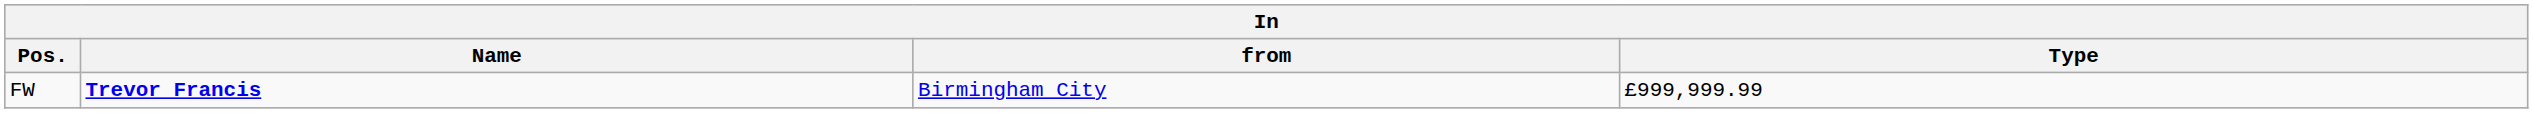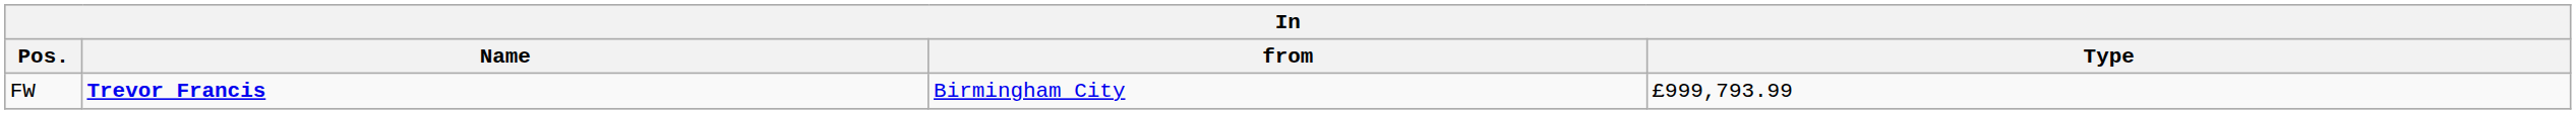FW | Type: £999,999.99 -> £999,793.99
